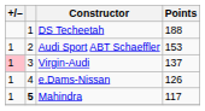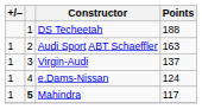Audi Sport ABT Schaeffler | Points: 153 -> 163
Virgin-Audi | +/–: pink background -> no background
e.Dams-Nissan | Points: 126 -> 124
